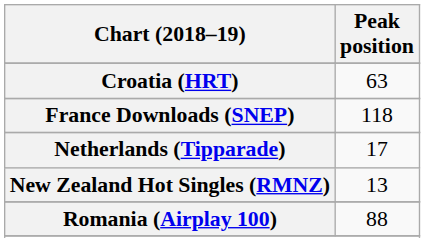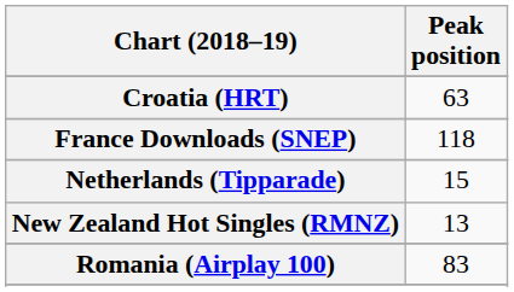Netherlands (Tipparade) | Peak position: 17 -> 15
Romania (Airplay 100) | Peak position: 88 -> 83
